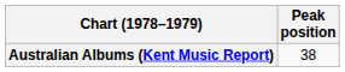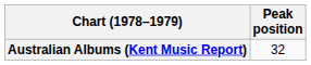Australian Albums (Kent Music Report) | Peak position: 38 -> 32
